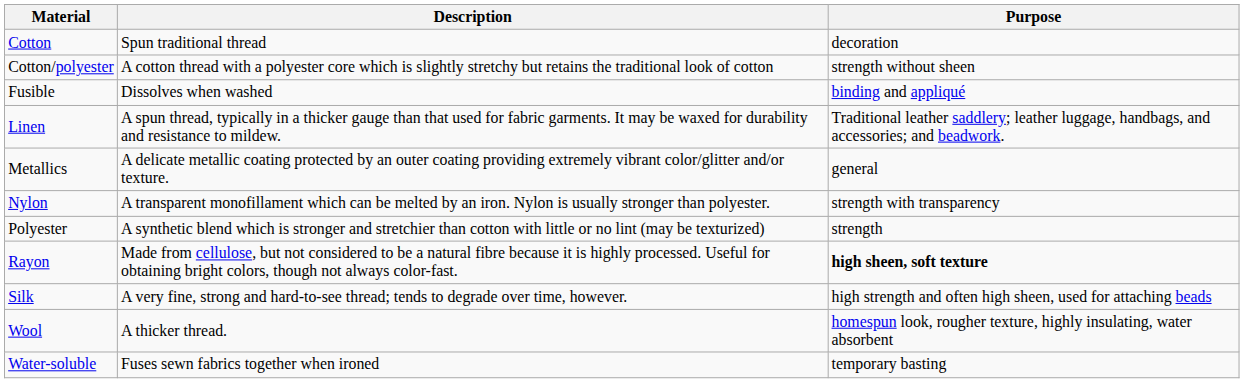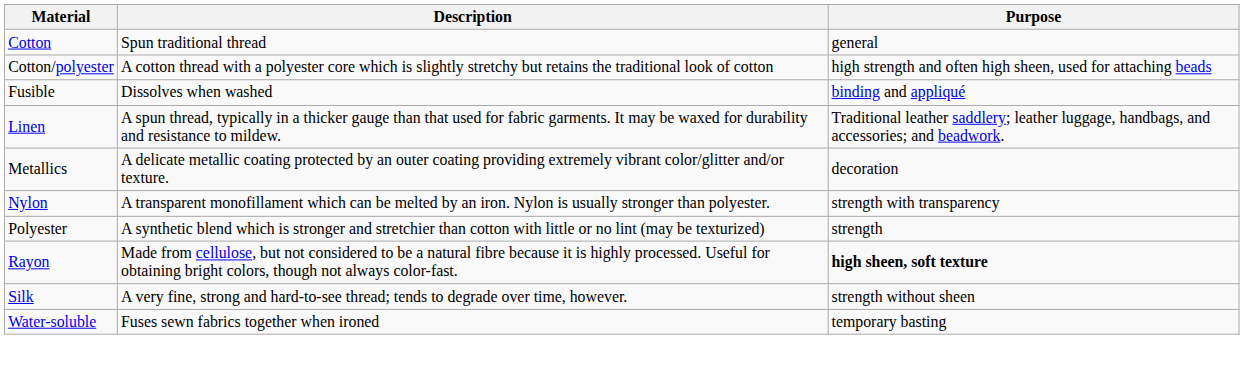Cotton | Purpose: decoration -> general
Cotton/polyester | Purpose: strength without sheen -> high strength and often high sheen, used for attaching beads
Metallics | Purpose: general -> decoration
Silk | Purpose: high strength and often high sheen, used for attaching beads -> strength without sheen
- row: Wool | A thicker thread. | homespun look, rougher texture, highly insulating, water absorbent
